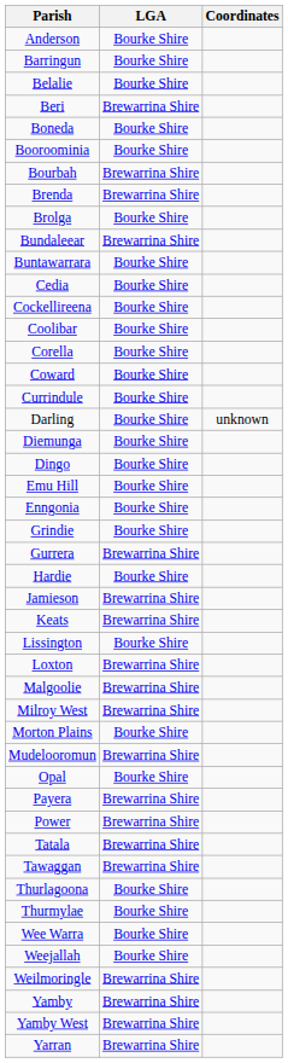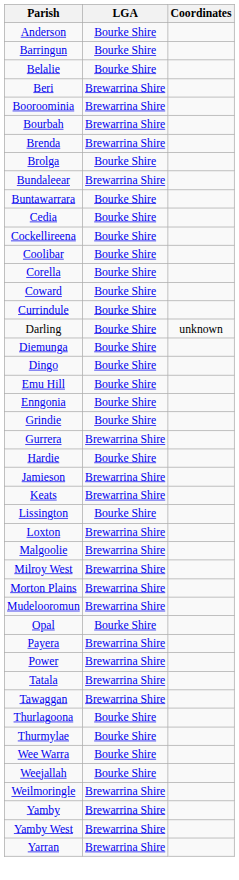- row: Boneda | Bourke Shire
Booroominia | LGA: Bourke Shire -> Brewarrina Shire
Morton Plains | LGA: Bourke Shire -> Brewarrina Shire
